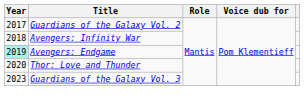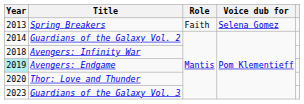+ row: 2013 | Spring Breakers | Faith | Selena Gomez
Guardians of the Galaxy Vol. 2 | Year: 2017 -> 2014
